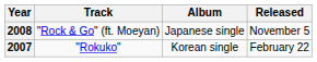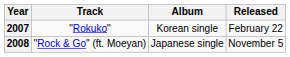rows swapped: 2007 <-> 2008
